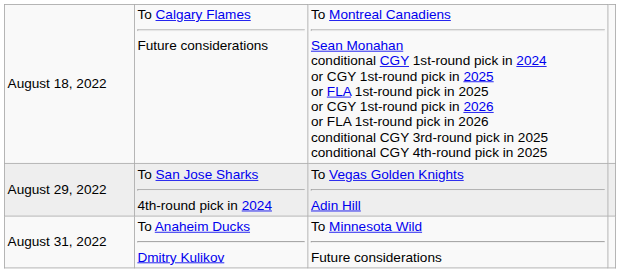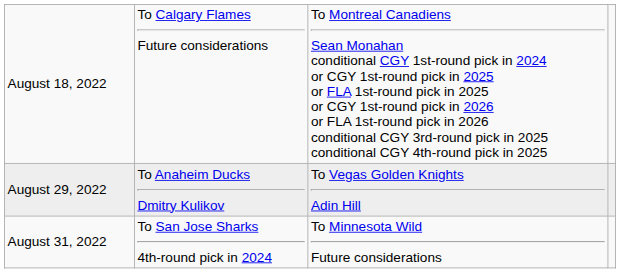August 29, 2022 | column 2: To San Jose Sharks 4th-round pick in 2024 -> To Anaheim Ducks Dmitry Kulikov
August 31, 2022 | column 2: To Anaheim Ducks Dmitry Kulikov -> To San Jose Sharks 4th-round pick in 2024
